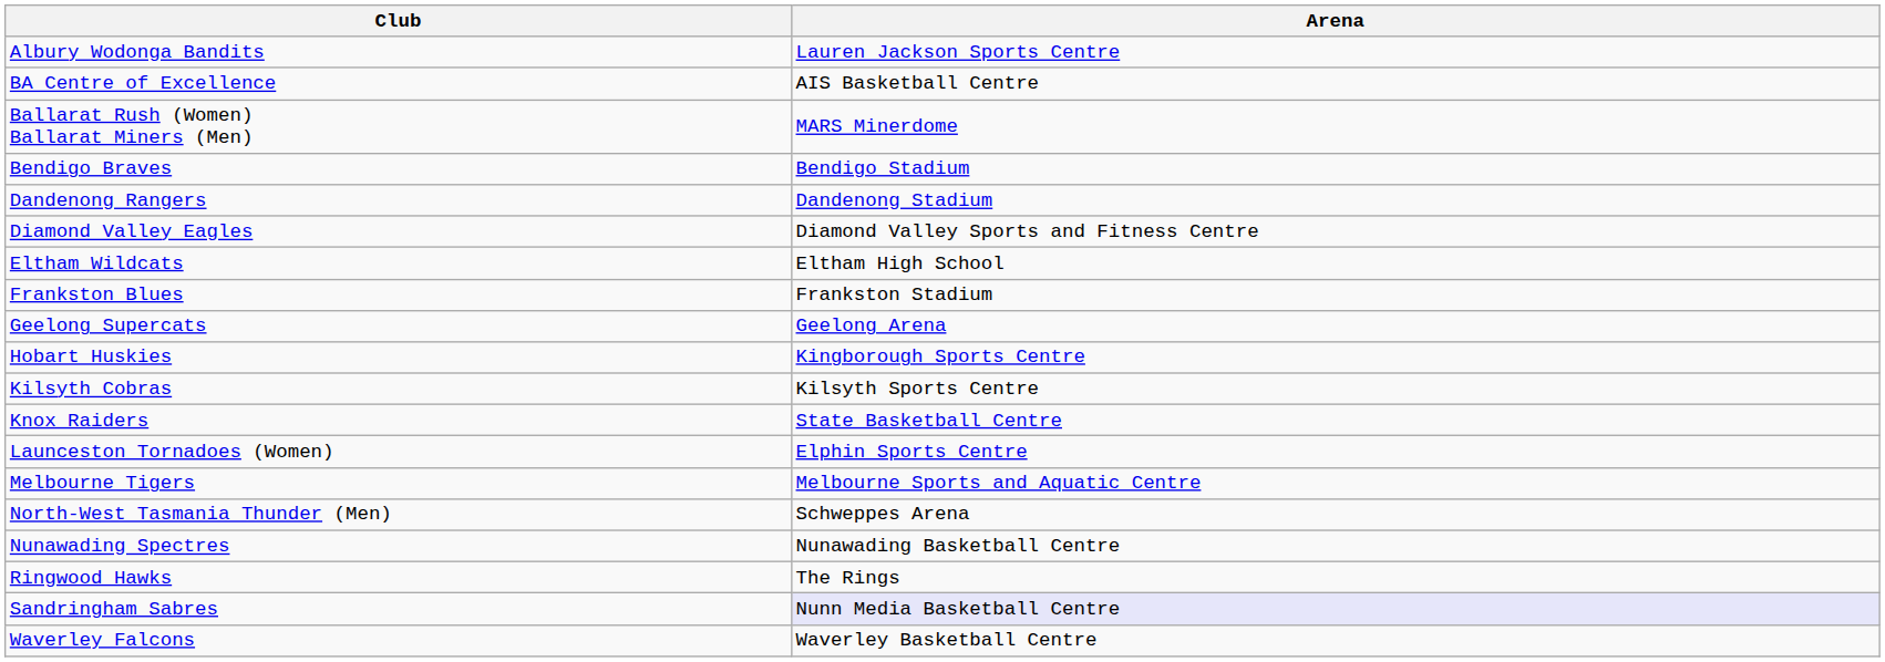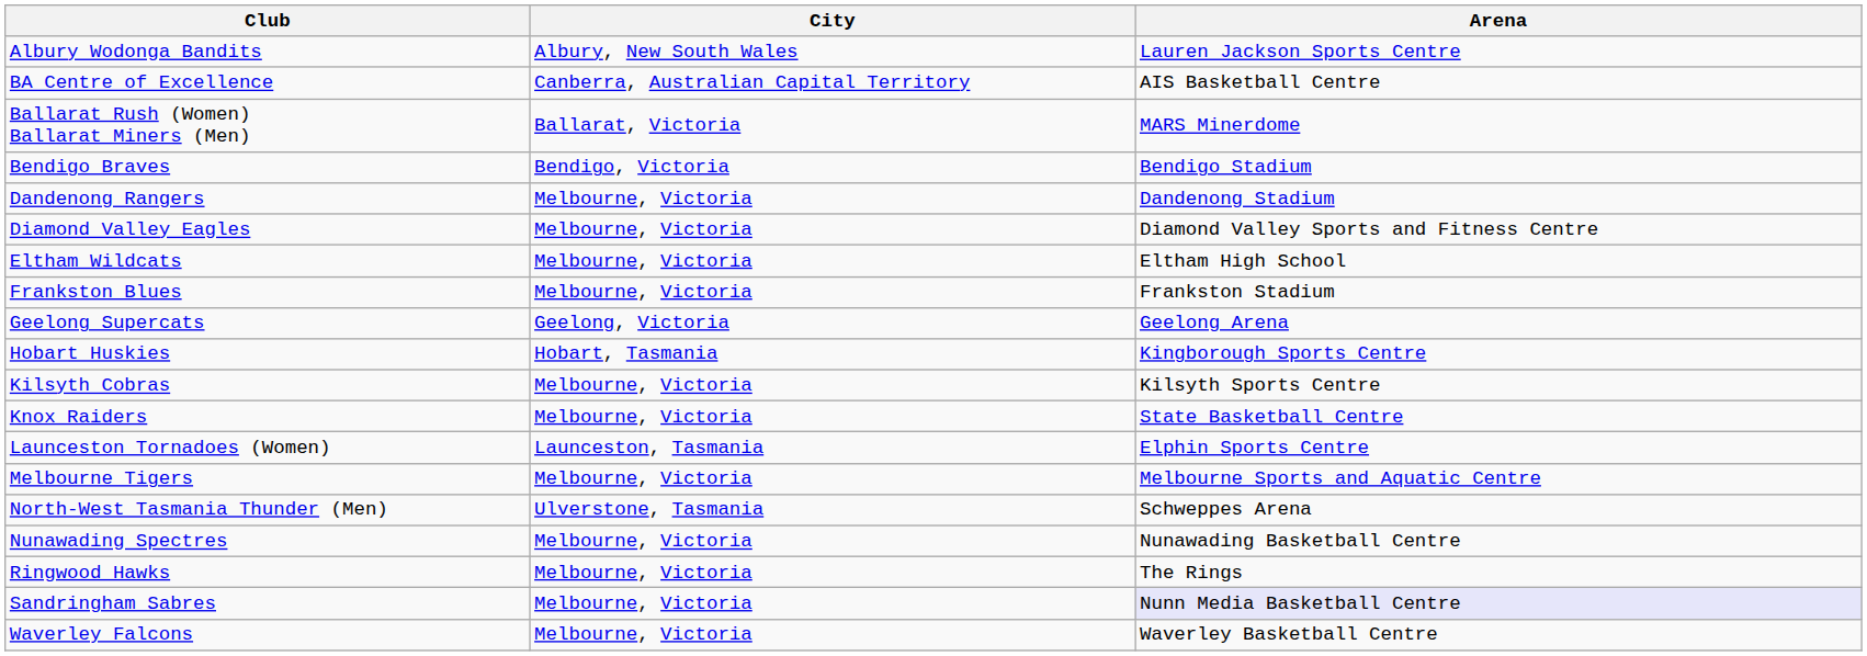+ column: City | Albury, New South Wales | Canberra, Australian Capital Territory | Ballarat, Victoria | Bendigo, Victoria | Melbourne, Victoria | Melbourne, Victoria | Melbourne, Victoria | Melbourne, Victoria | Geelong, Victoria | Hobart, Tasmania | Melbourne, Victoria | Melbourne, Victoria | Launceston, Tasmania | Melbourne, Victoria | Ulverstone, Tasmania | Melbourne, Victoria | Melbourne, Victoria | Melbourne, Victoria | Melbourne, Victoria
